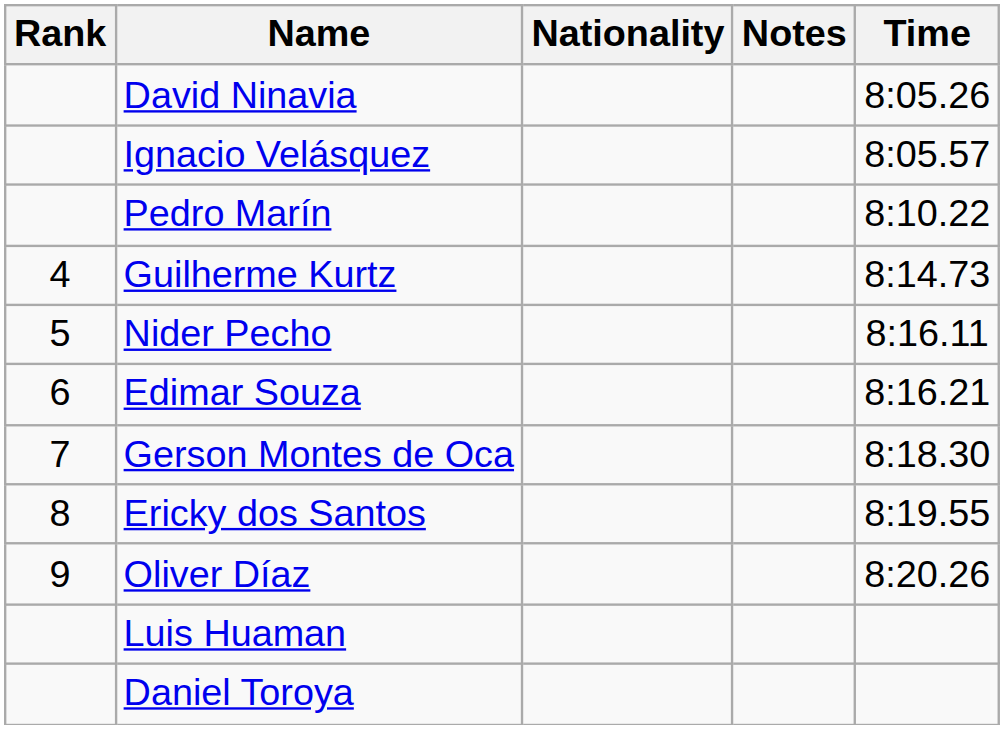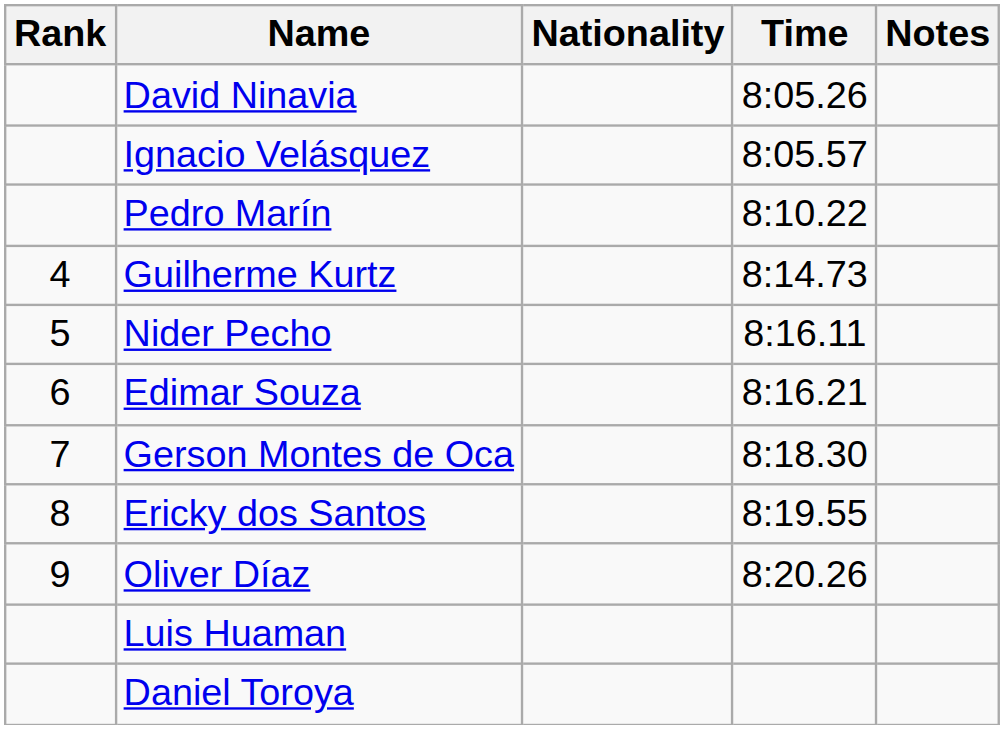columns swapped: Time <-> Notes
